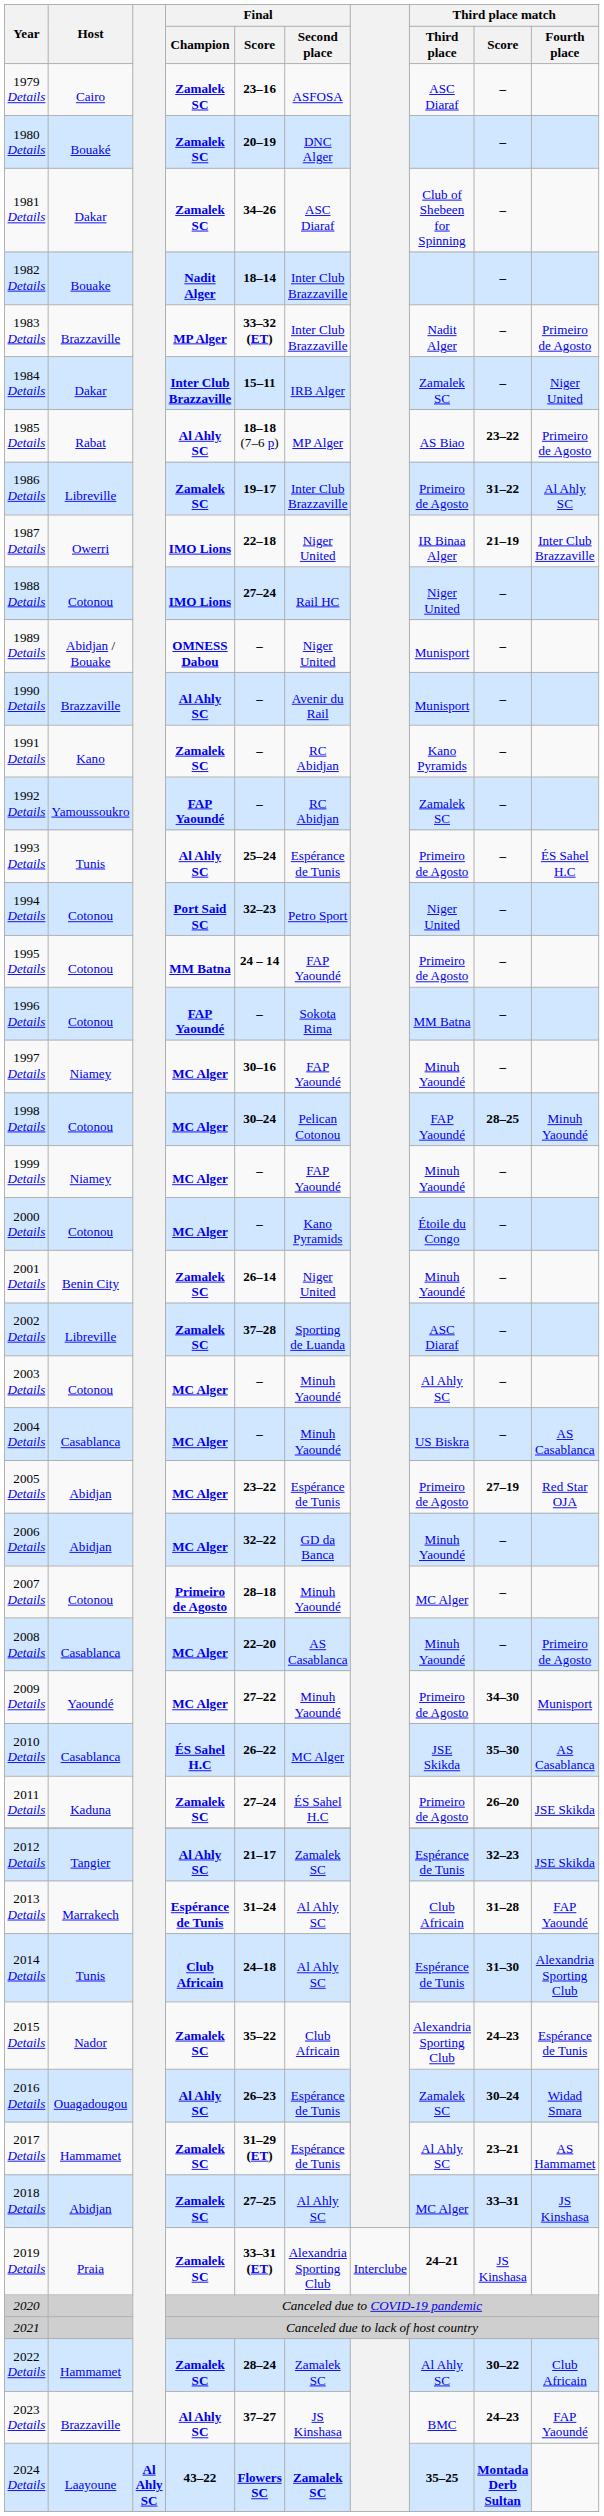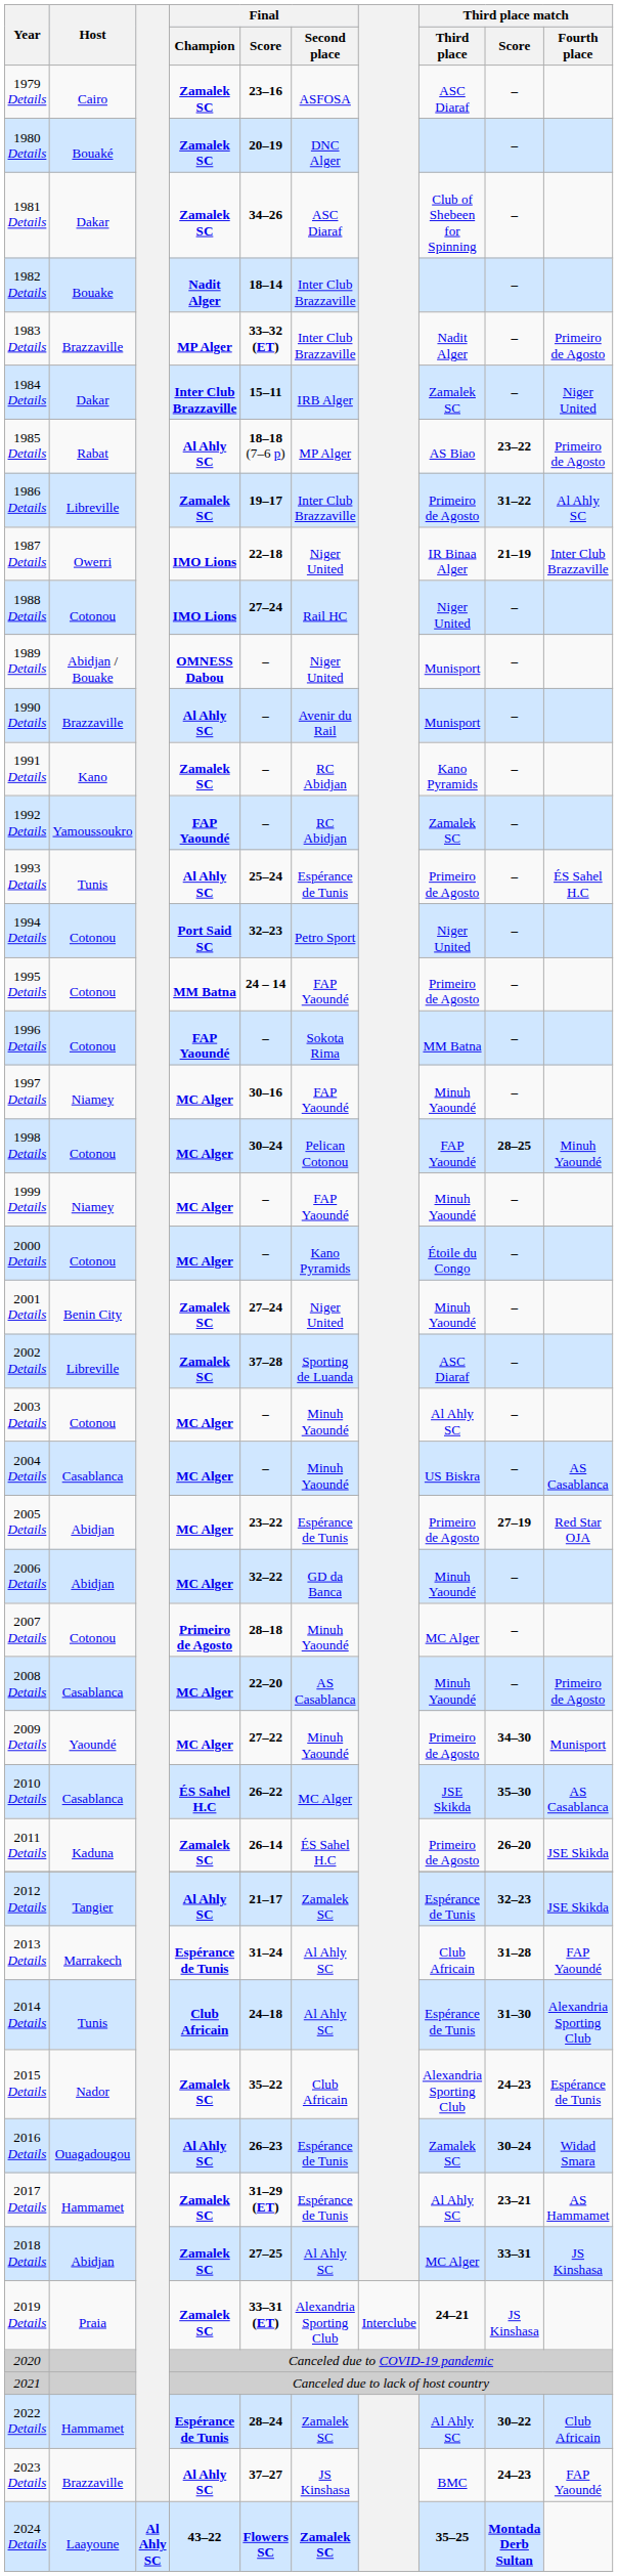2001 Details | Final / Score: 26–14 -> 27–24
2011 Details | Final / Score: 27–24 -> 26–14
2022 Details | Final / Champion: Zamalek SC -> Espérance de Tunis
